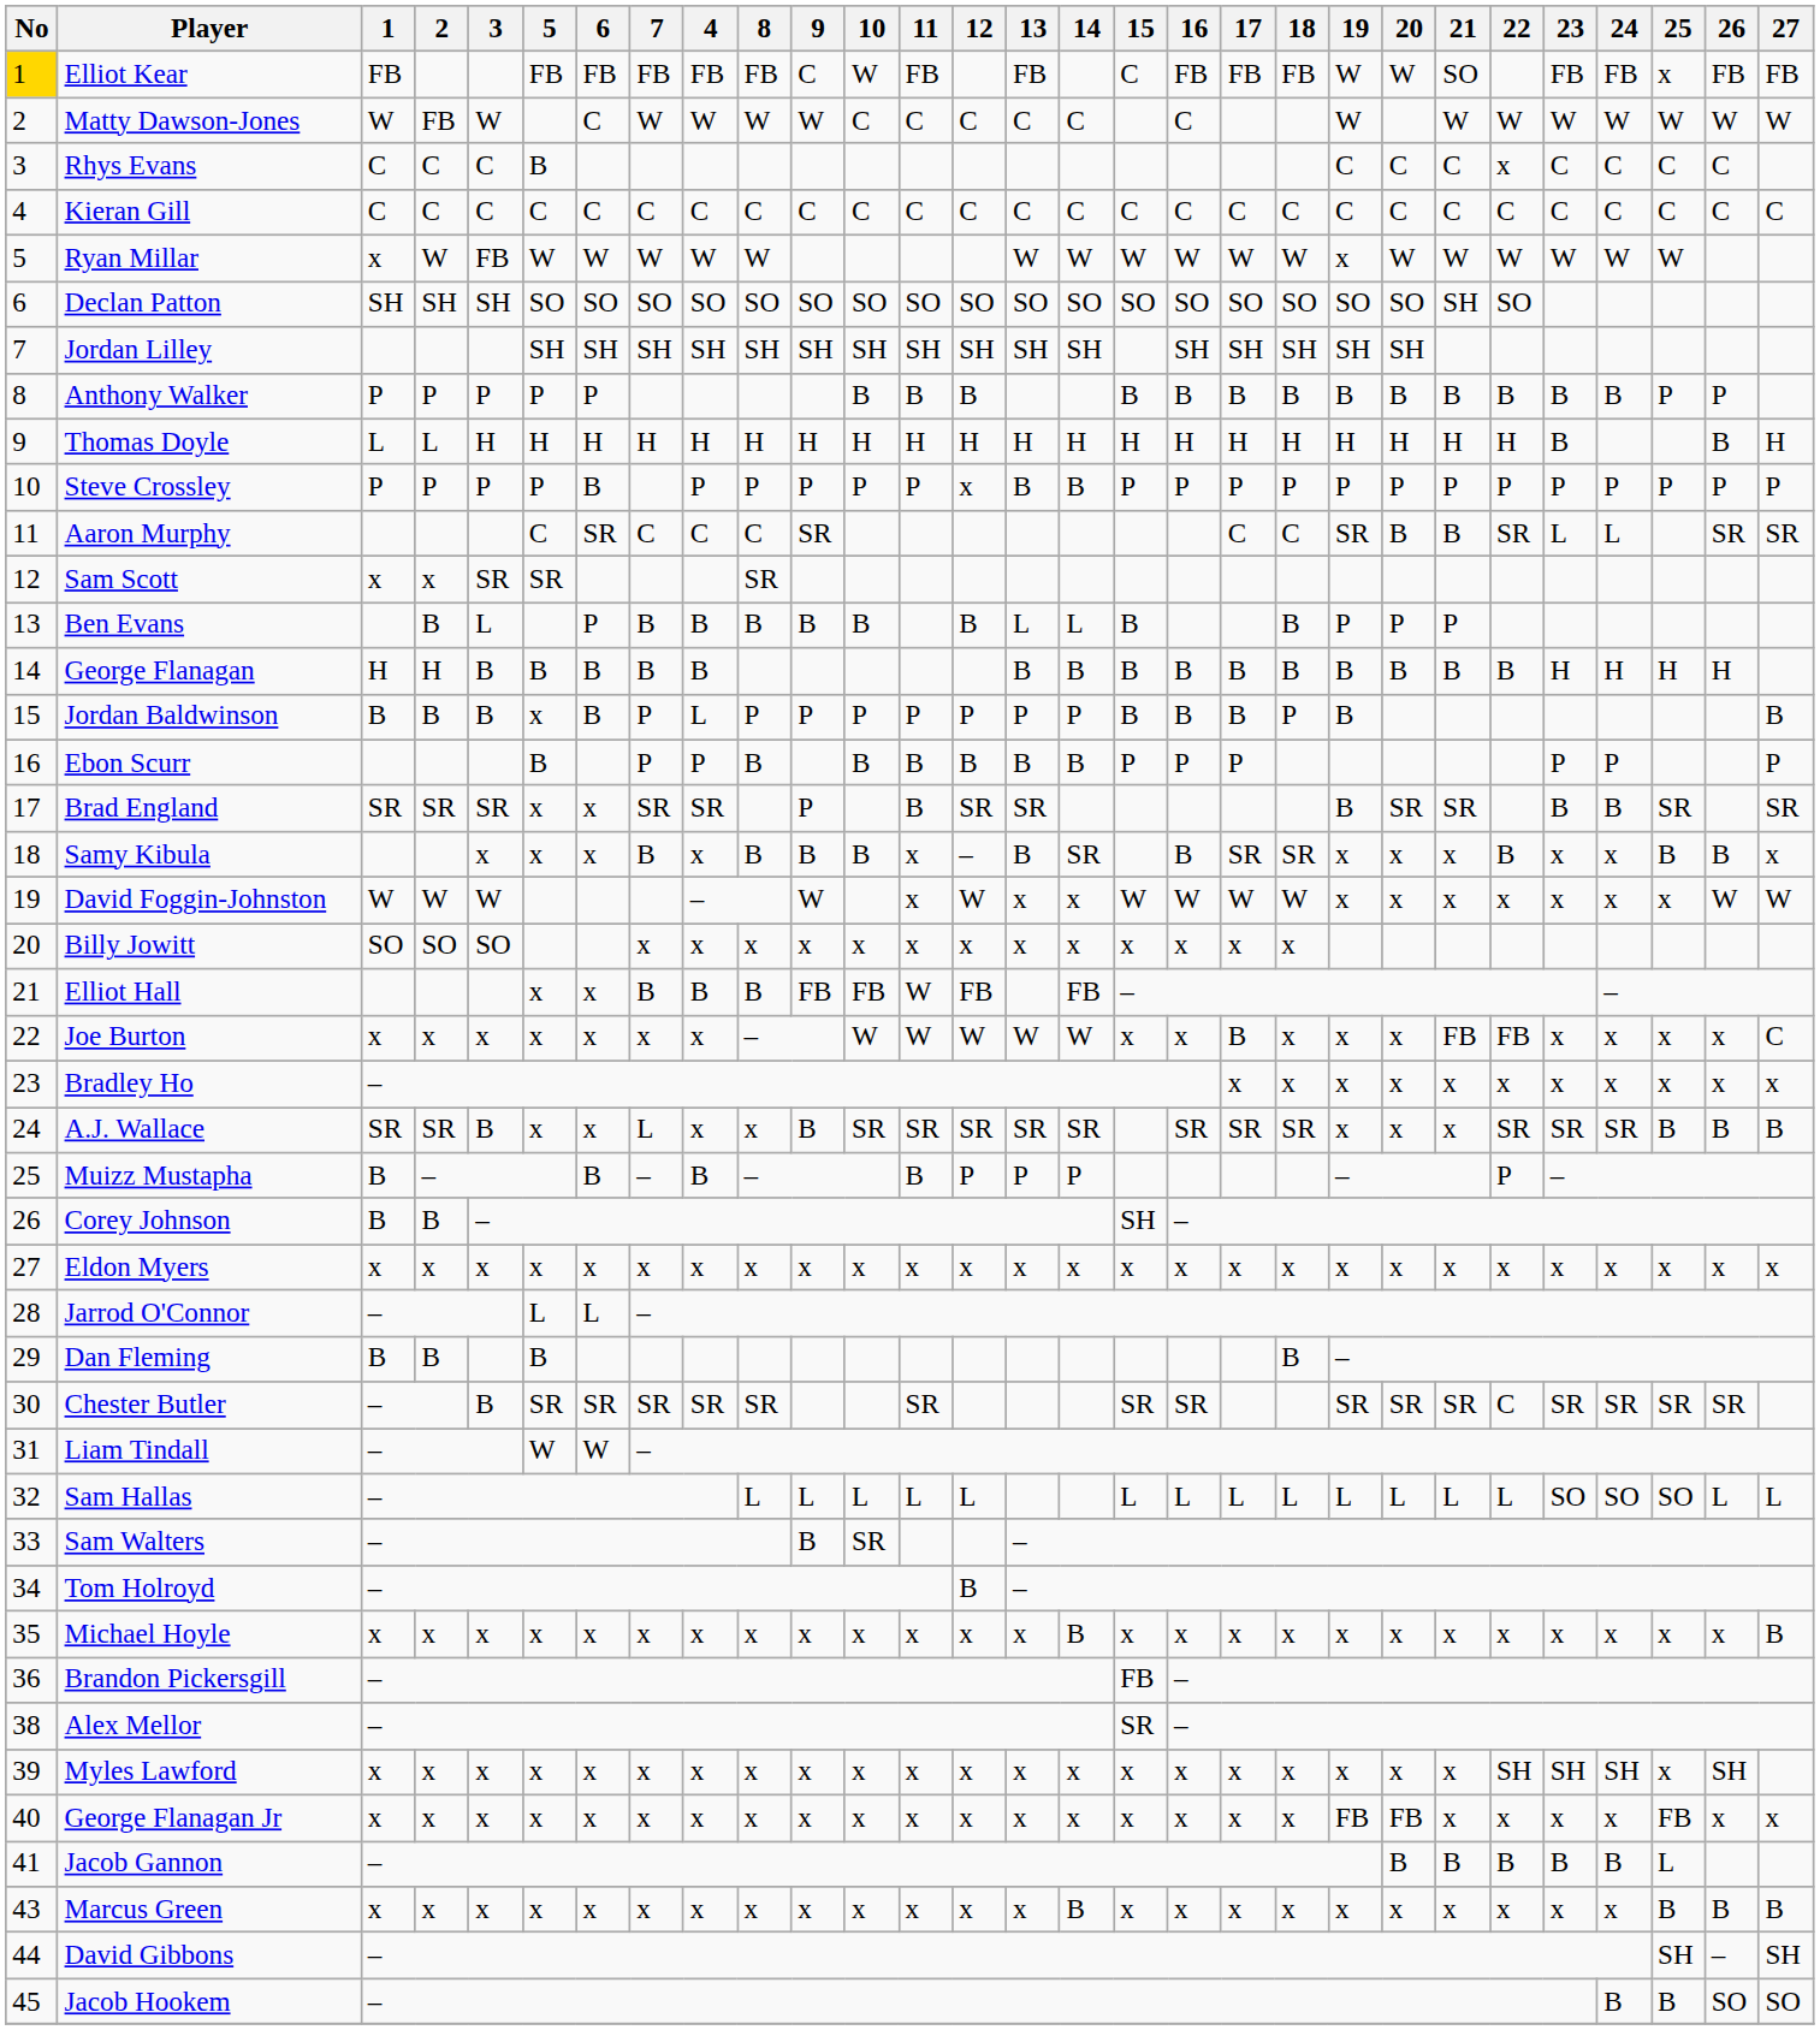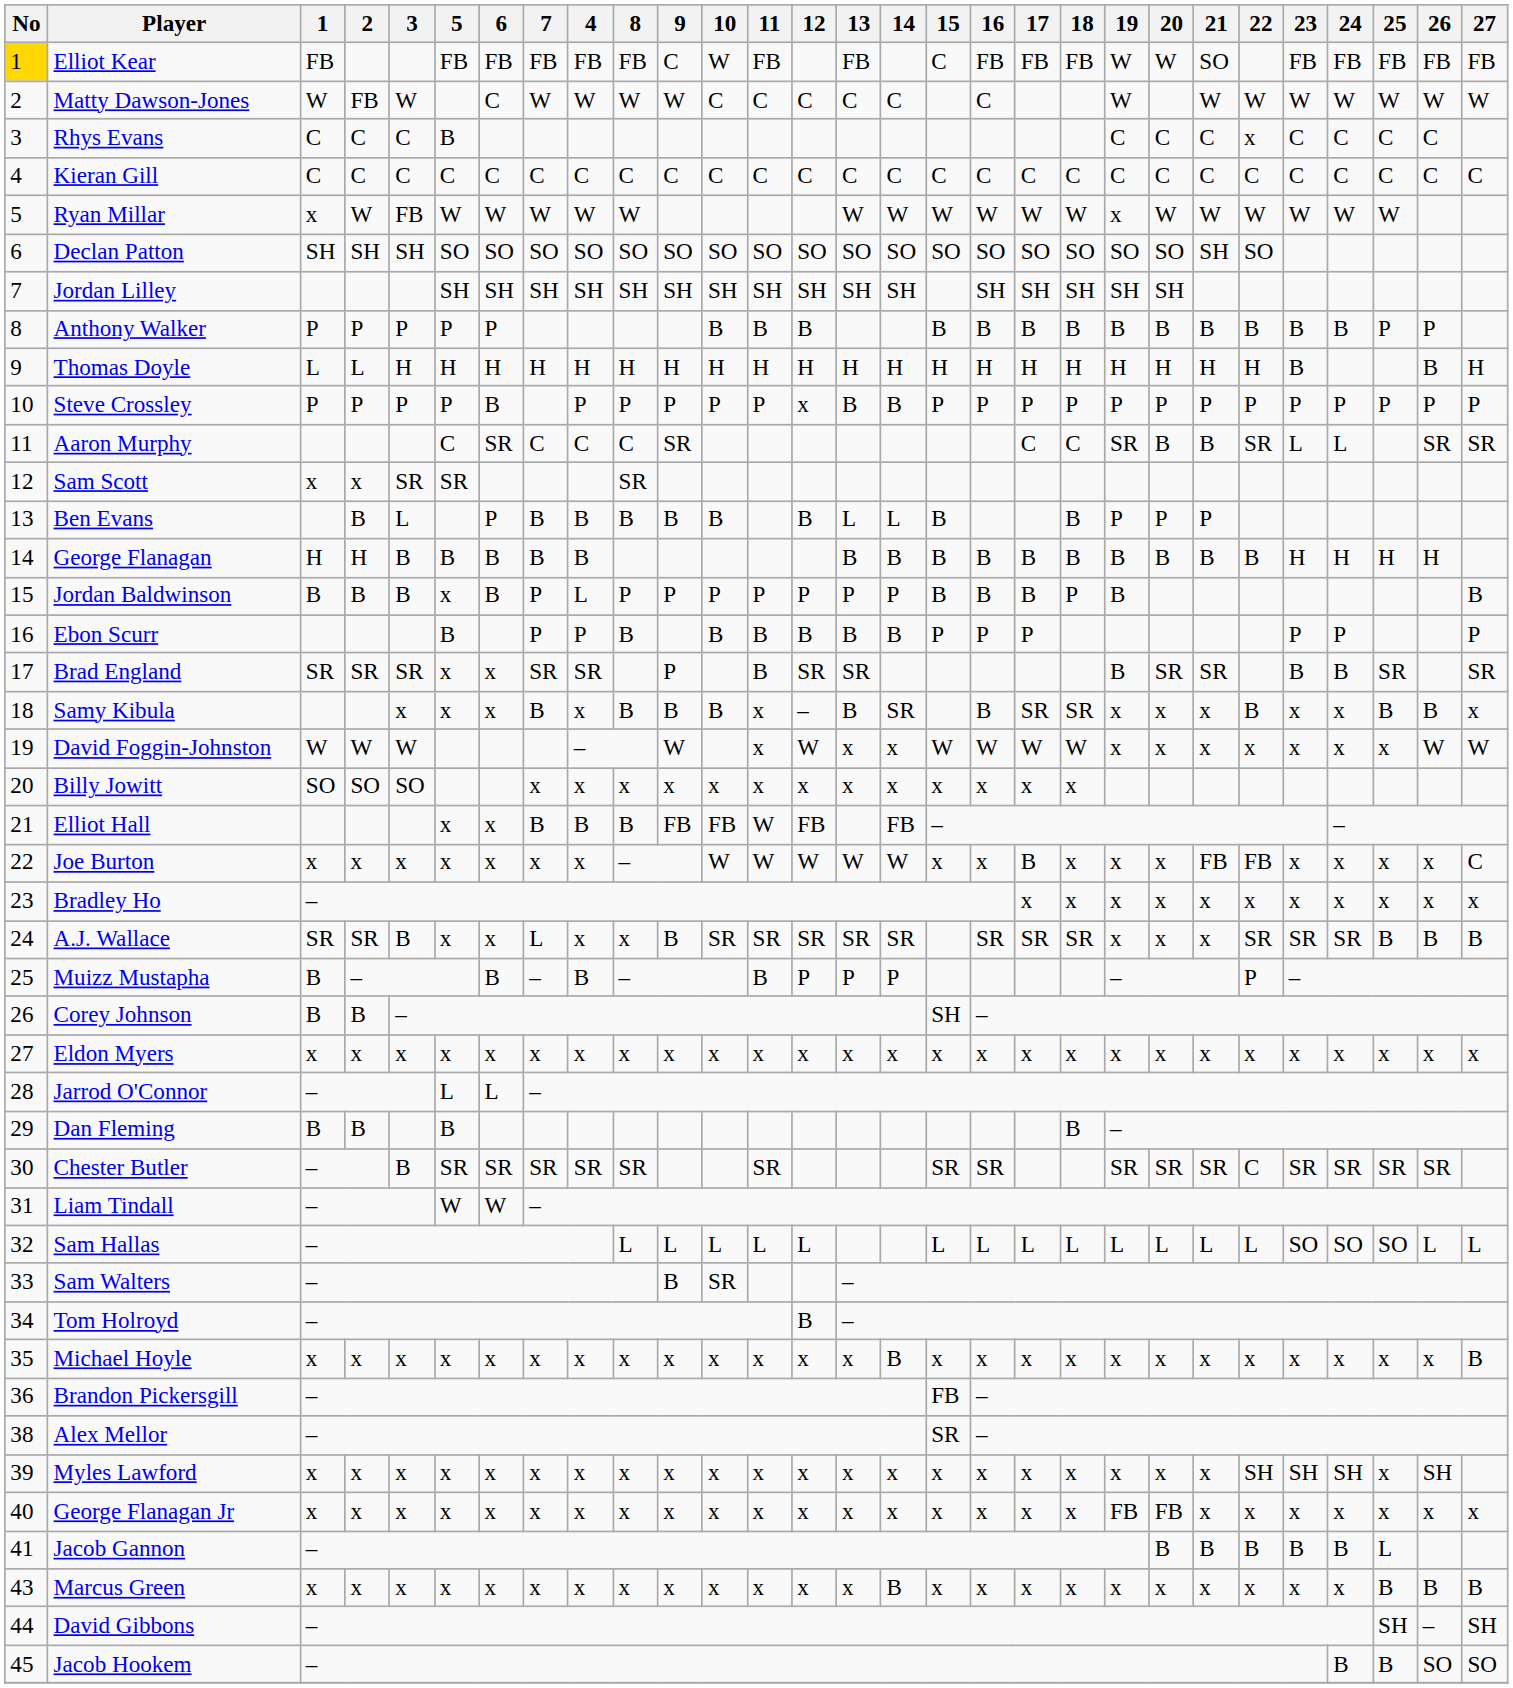Elliot Kear | 25: x -> FB
George Flanagan Jr | 25: FB -> x
